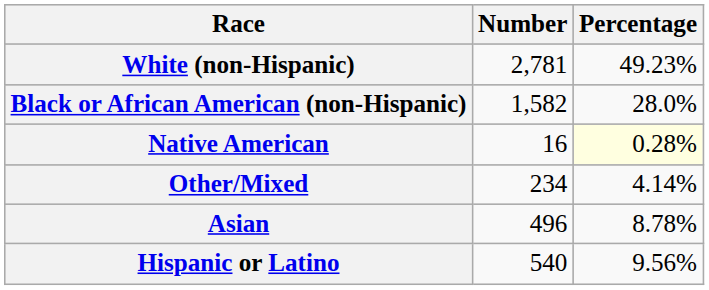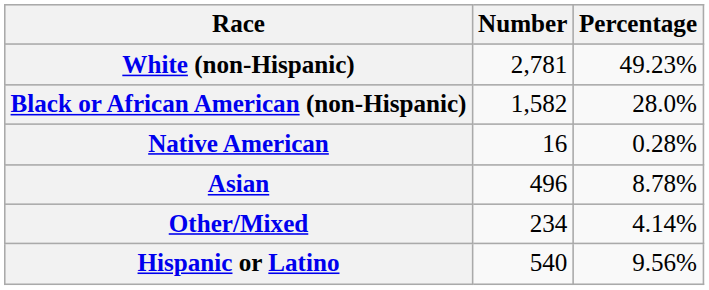Native American | Percentage: lightyellow background -> no background
rows swapped: Asian <-> Other/Mixed
